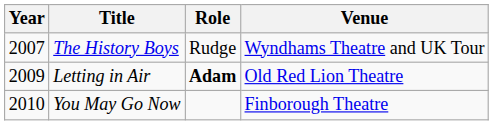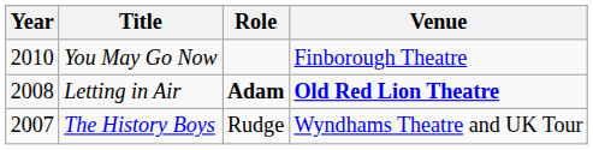rows swapped: The History Boys <-> You May Go Now
Letting in Air | Year: 2009 -> 2008
Letting in Air | Venue: normal -> bold
